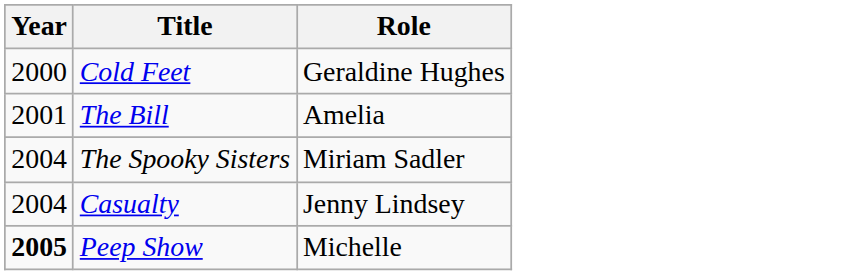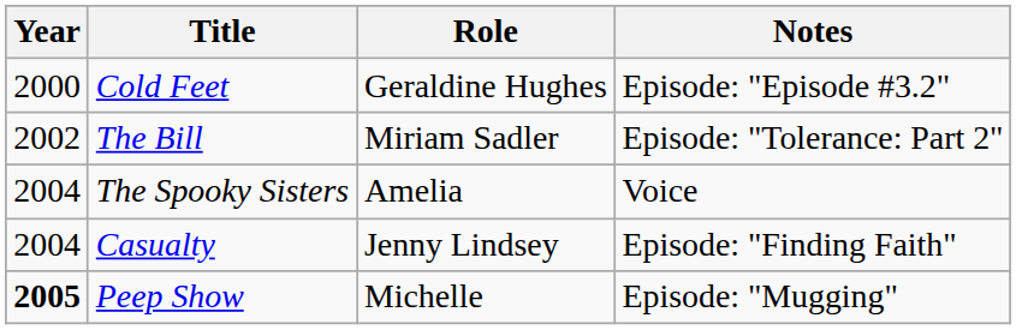+ column: Notes | Episode: "Episode #3.2" | Episode: "Tolerance: Part 2" | Voice | Episode: "Finding Faith" | Episode: "Mugging"
The Bill | Year: 2001 -> 2002
The Bill | Role: Amelia -> Miriam Sadler
The Spooky Sisters | Role: Miriam Sadler -> Amelia
